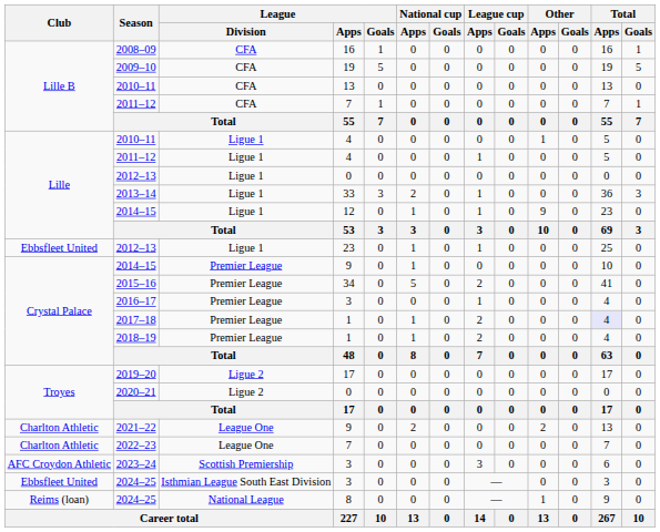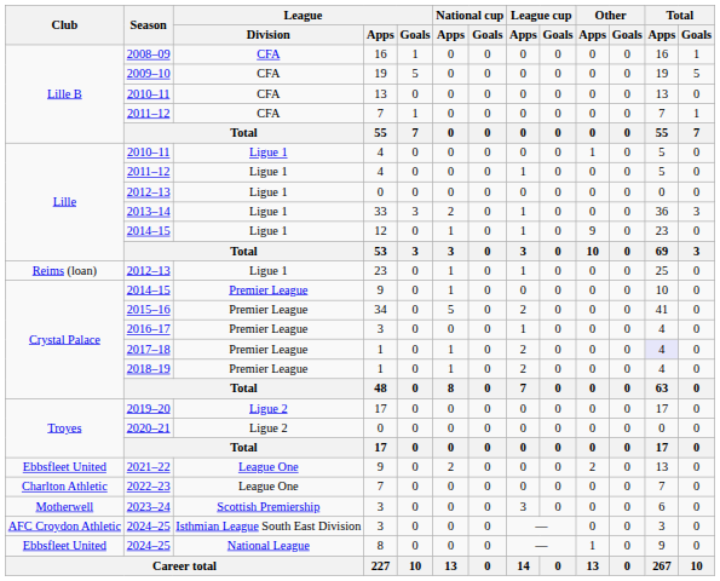2012–13 / 23 | Club: Ebbsfleet United -> Reims (loan)
2021–22 | Club: Charlton Athletic -> Ebbsfleet United
2023–24 | Club: AFC Croydon Athletic -> Motherwell
2024–25 / 3 | Club: Ebbsfleet United -> AFC Croydon Athletic
2024–25 / 8 | Club: Reims (loan) -> Ebbsfleet United
